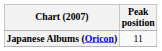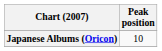Japanese Albums (Oricon) | Peak position: 11 -> 10
